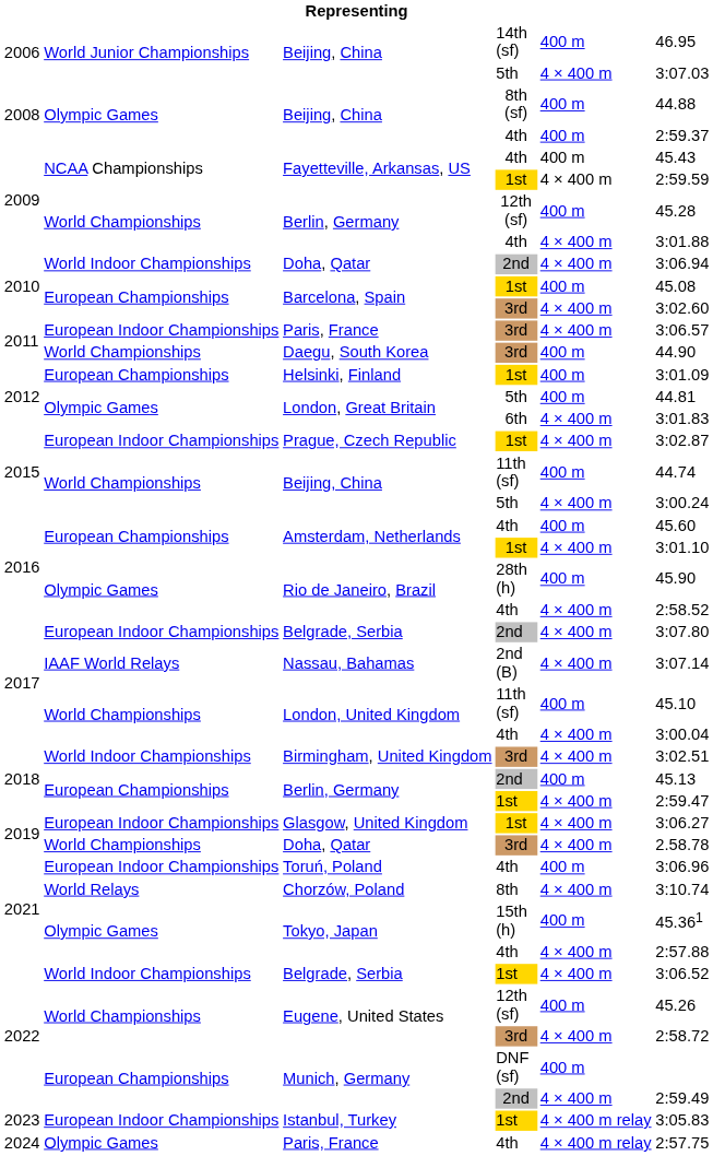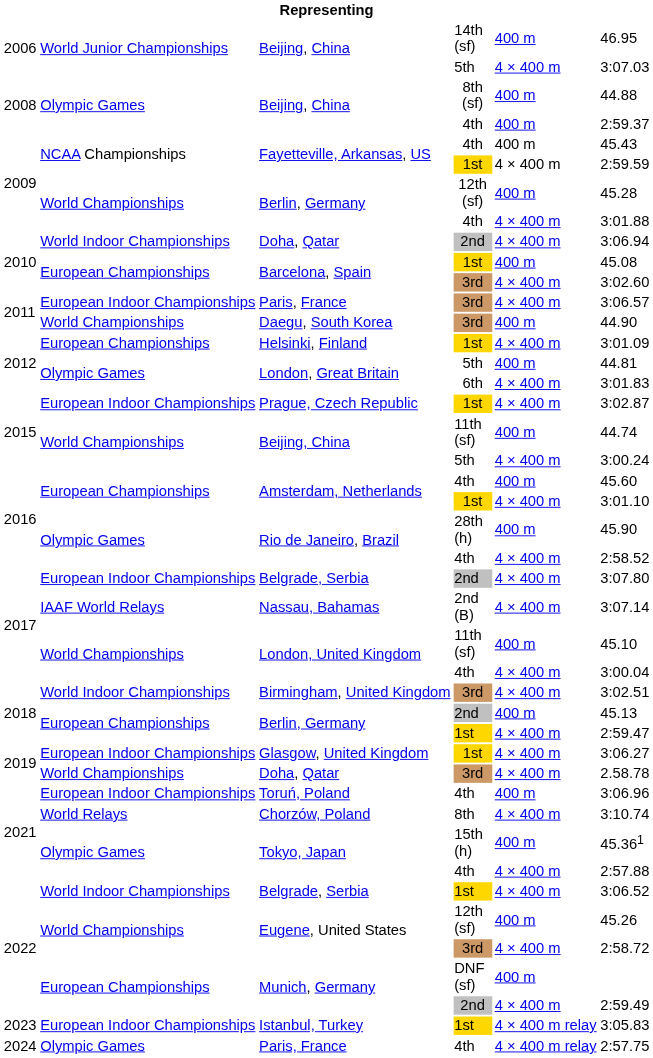Helsinki, Finland | column 5: 400 m -> 4 × 400 m
